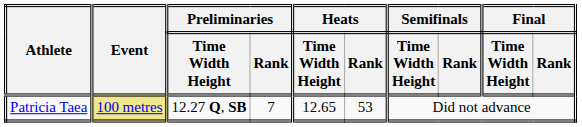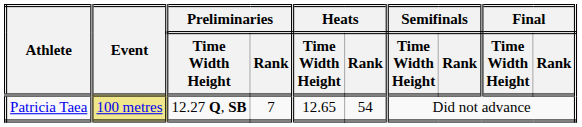Patricia Taea | Heats / Rank: 53 -> 54
